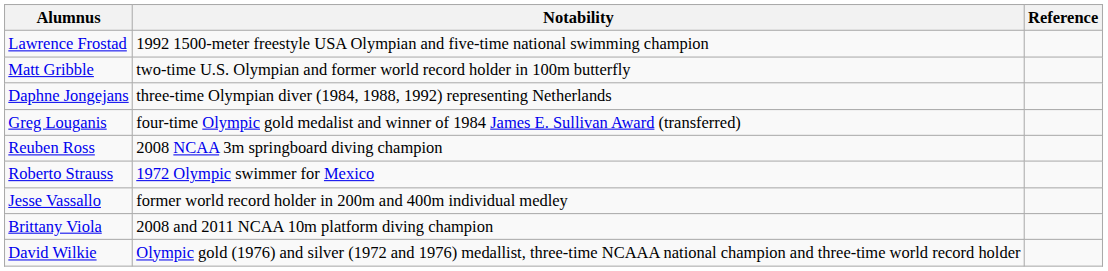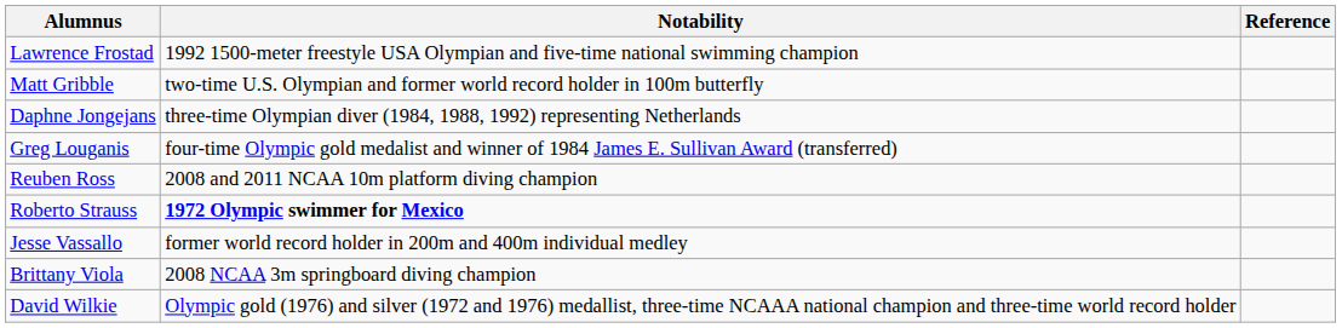Reuben Ross | Notability: 2008 NCAA 3m springboard diving champion -> 2008 and 2011 NCAA 10m platform diving champion
Roberto Strauss | Notability: normal -> bold
Brittany Viola | Notability: 2008 and 2011 NCAA 10m platform diving champion -> 2008 NCAA 3m springboard diving champion
